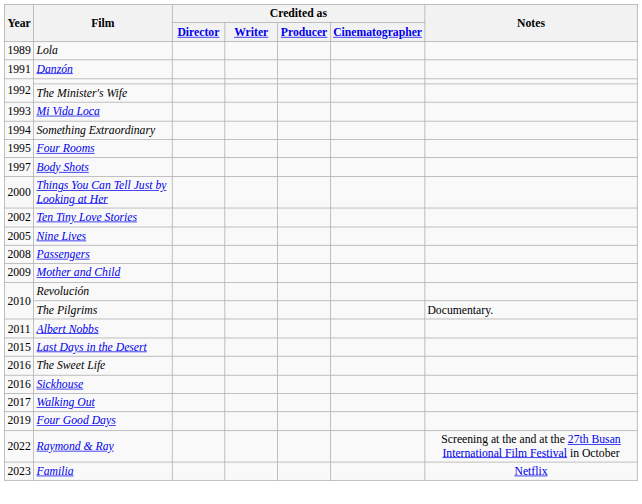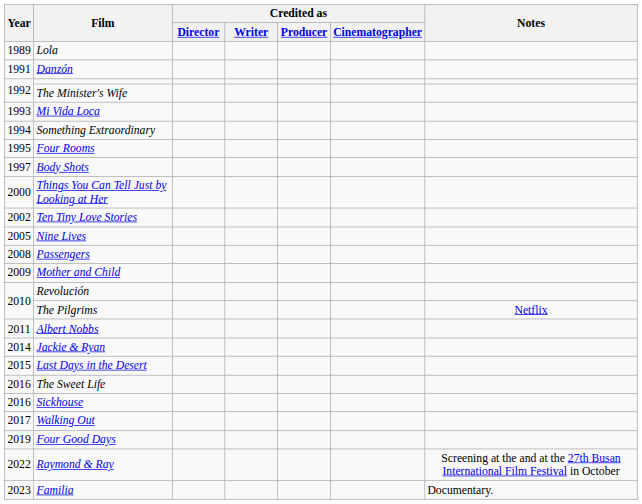The Pilgrims | Notes: Documentary. -> Netflix
+ row: 2014 | Jackie & Ryan
Familia | Notes: Netflix -> Documentary.
